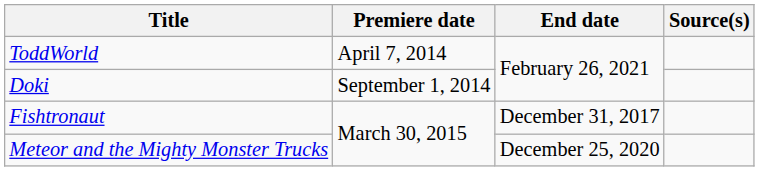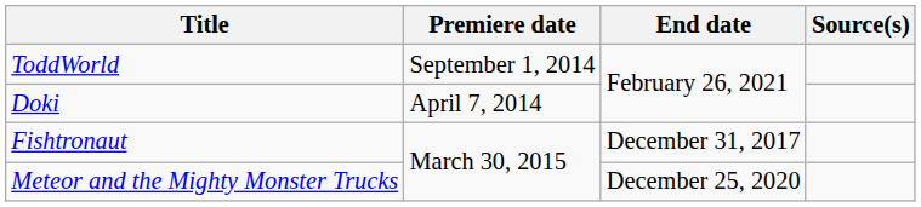ToddWorld | Premiere date: April 7, 2014 -> September 1, 2014
Doki | Premiere date: September 1, 2014 -> April 7, 2014
